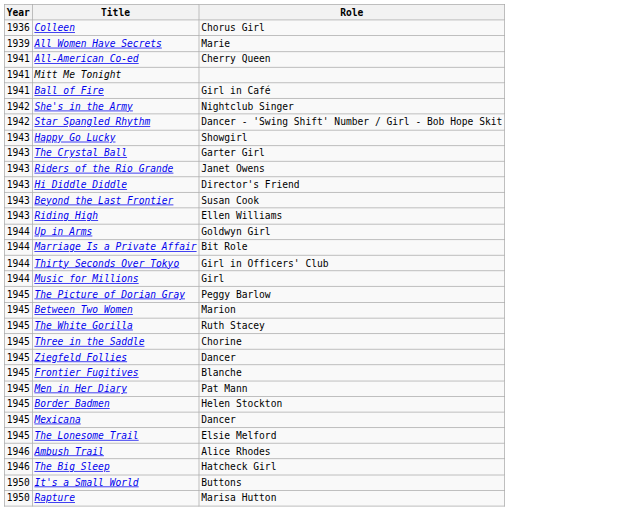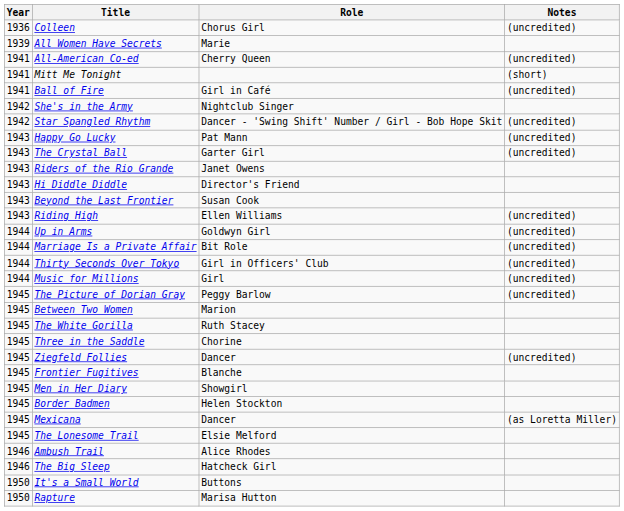+ column: Notes | (uncredited) | (uncredited) | (short) | (uncredited) | (uncredited) | (uncredited) | (uncredited) | (uncredited) | (uncredited) | (uncredited) | (uncredited) | (uncredited) | (uncredited) | (uncredited) | (as Loretta Miller)
Happy Go Lucky | Role: Showgirl -> Pat Mann
Men in Her Diary | Role: Pat Mann -> Showgirl
